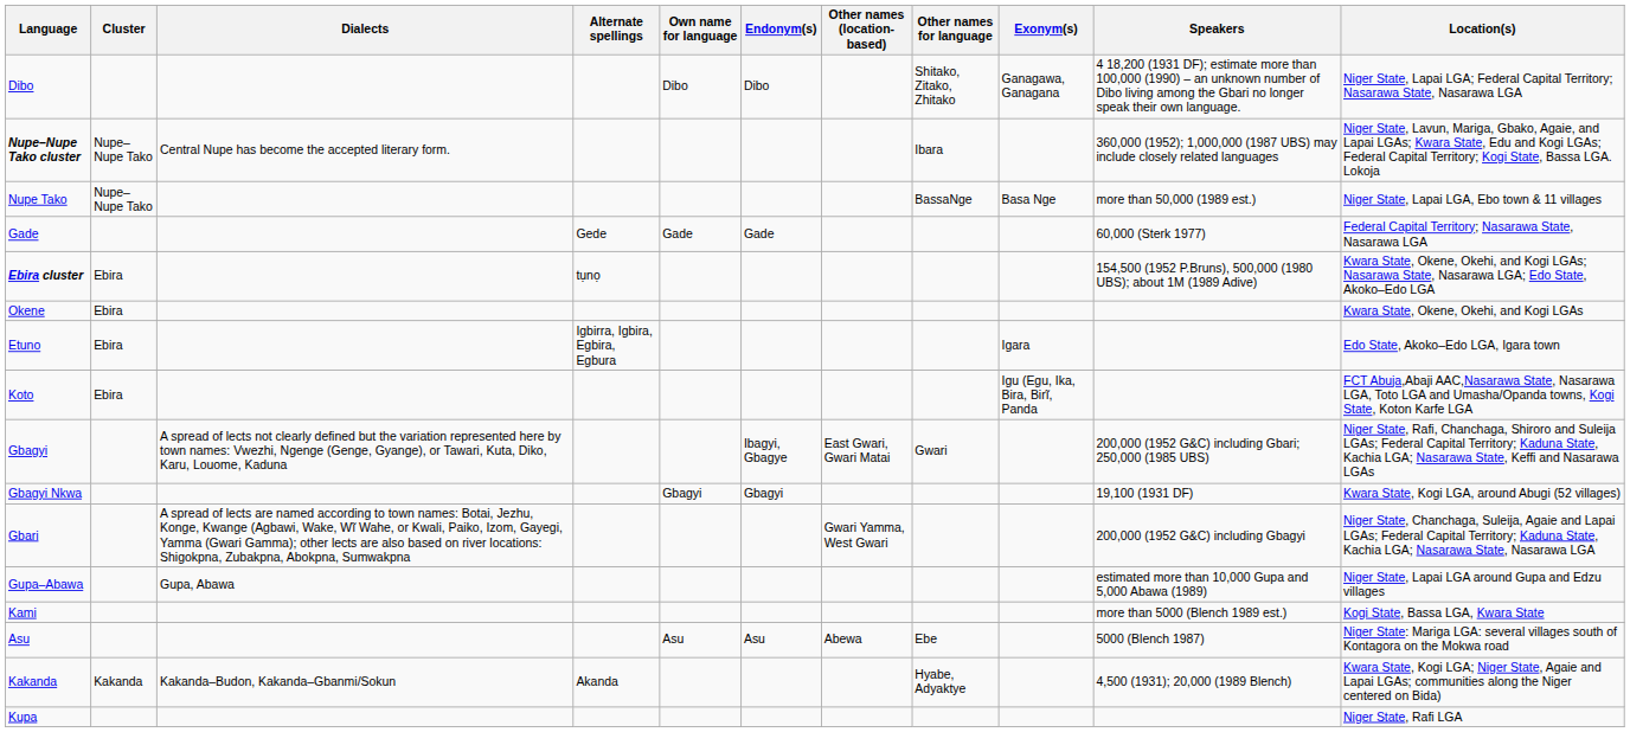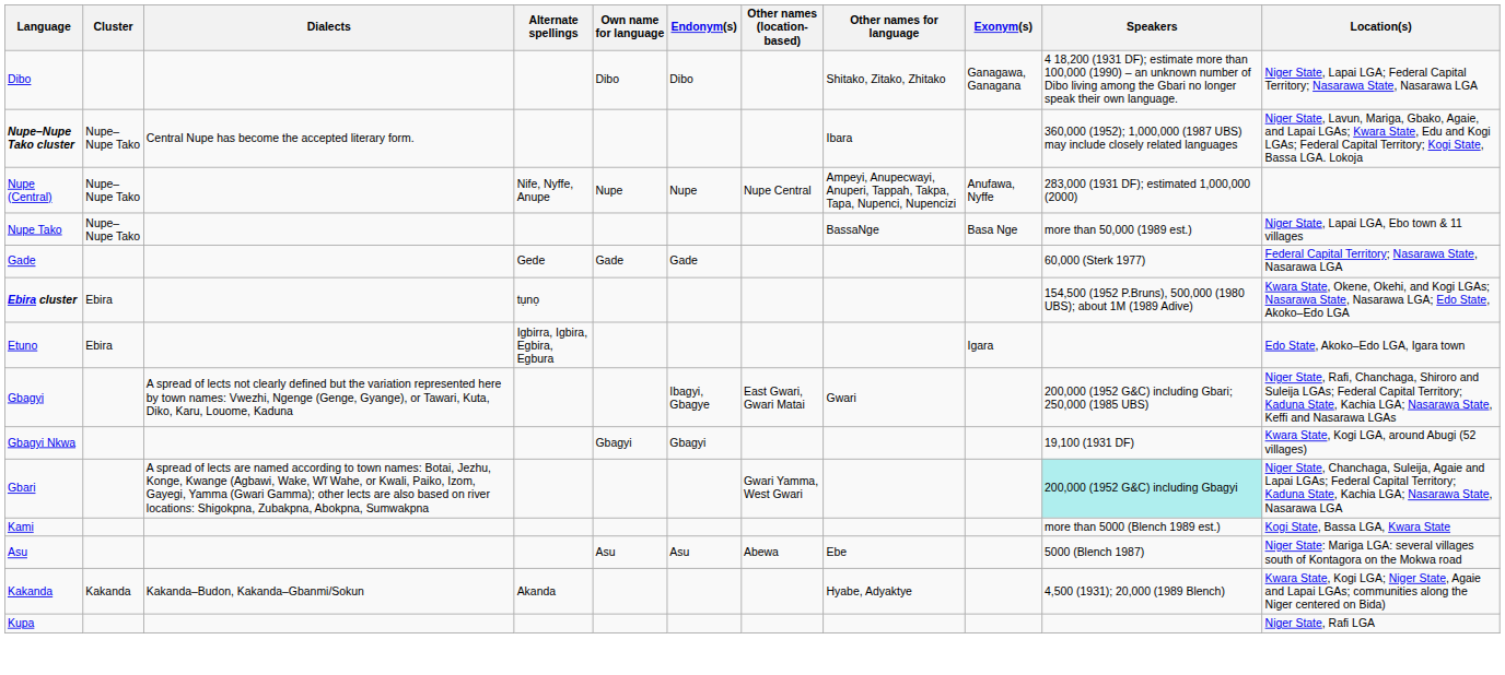+ row: Nupe (Central) | Nupe–Nupe Tako | Nife, Nyffe, Anupe | Nupe | Nupe | Nupe Central | Ampeyi, Anupecwayi, Anuperi, Tappah, Takpa, Tapa, Nupenci, Nupencizi | Anufawa, Nyffe | 283,000 (1931 DF); estimated 1,000,000 (2000)
- row: Okene | Ebira | Kwara State, Okene, Okehi, and Kogi LGAs
- row: Koto | Ebira | Igu (Egu, Ika, Bira, Birĩ, Panda | FCT Abuja,Abaji AAC,Nasarawa State, Nasarawa LGA, Toto LGA and Umasha/Opanda towns, Kogi State, Koton Karfe LGA
Gbari | Speakers: no background -> paleturquoise background
- row: Gupa–Abawa | Gupa, Abawa | estimated more than 10,000 Gupa and 5,000 Abawa (1989) | Niger State, Lapai LGA around Gupa and Edzu villages
